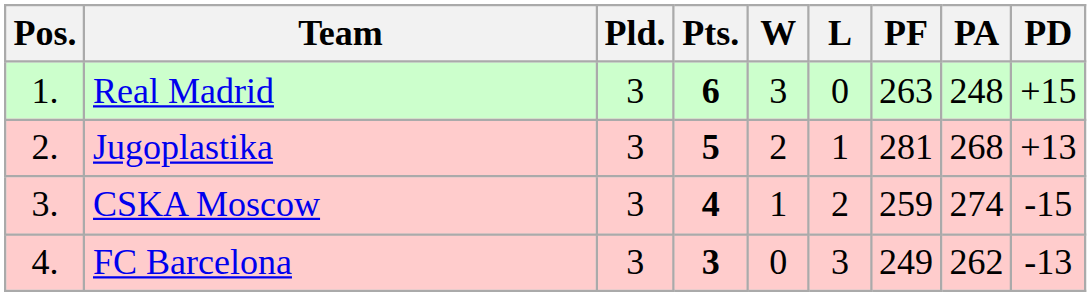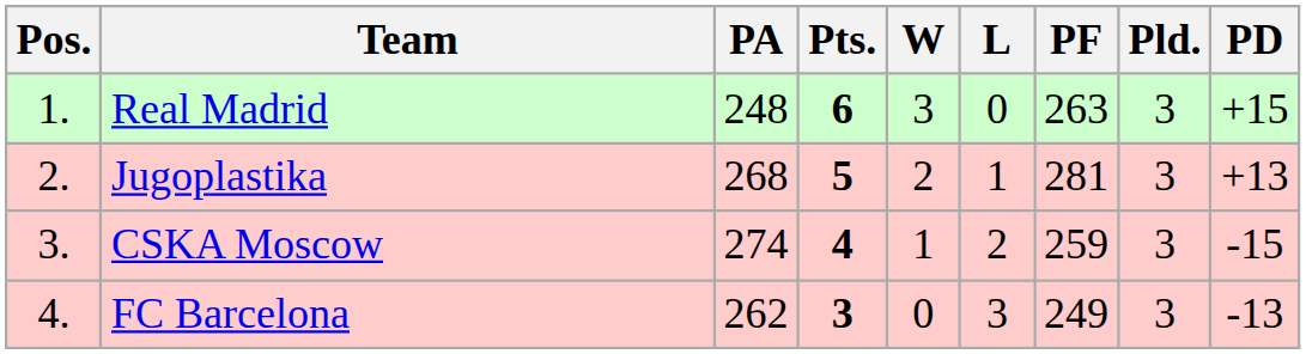columns swapped: Pld. <-> PA
